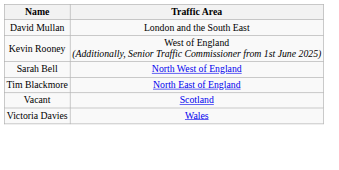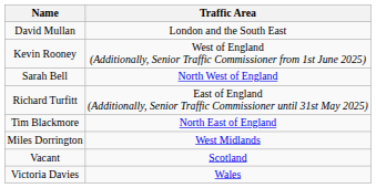+ row: Richard Turfitt | East of England (Additionally, Senior Traffic Commissioner until 31st May 2025)
+ row: Miles Dorrington | West Midlands
